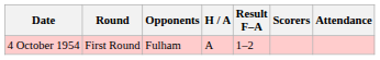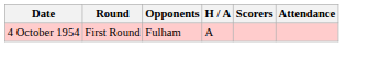- column: Result F–A | 1–2
